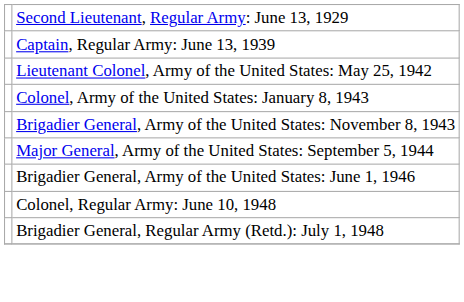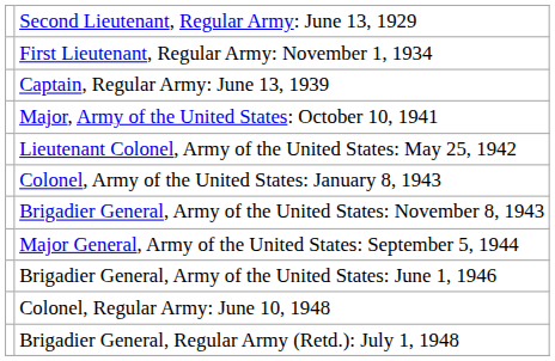+ row: First Lieutenant, Regular Army: November 1, 1934
+ row: Major, Army of the United States: October 10, 1941
